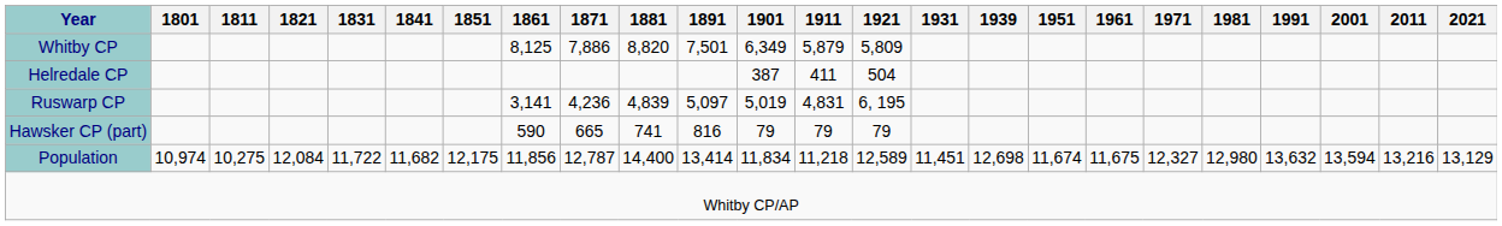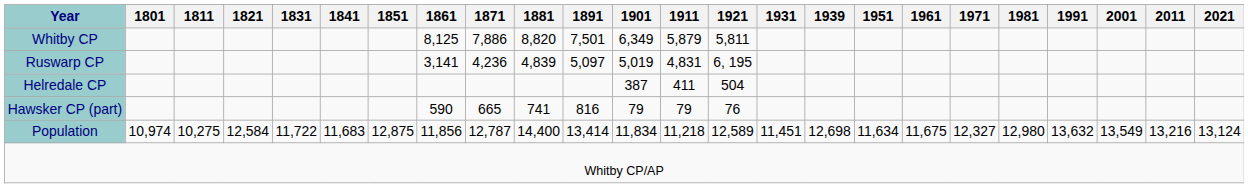Whitby CP | 1921: 5,809 -> 5,811
rows swapped: Ruswarp CP <-> Helredale CP
Hawsker CP (part) | 1921: 79 -> 76
Population | 1821: 12,084 -> 12,584
Population | 1841: 11,682 -> 11,683
Population | 1851: 12,175 -> 12,875
Population | 1951: 11,674 -> 11,634
Population | 2001: 13,594 -> 13,549
Population | 2021: 13,129 -> 13,124
